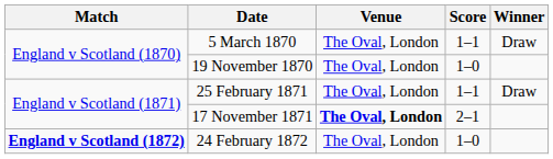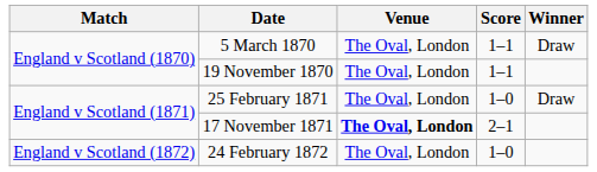19 November 1870 | Score: 1–0 -> 1–1
25 February 1871 | Score: 1–1 -> 1–0
24 February 1872 | Match: bold -> normal
